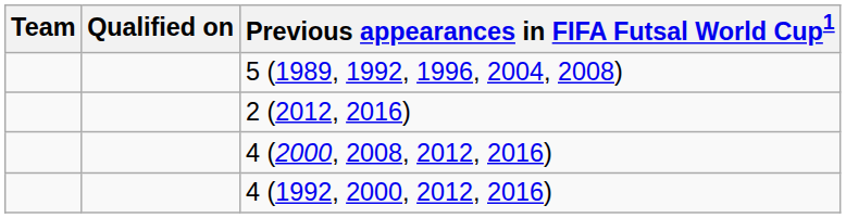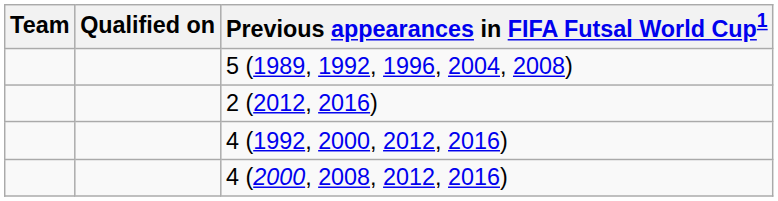rows swapped: 4 (1992, 2000, 2012, 2016) <-> 4 (2000, 2008, 2012, 2016)
